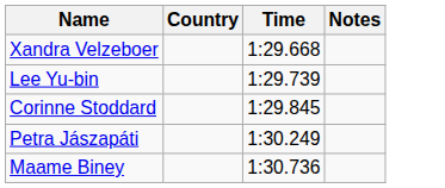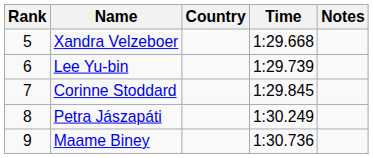+ column: Rank | 5 | 6 | 7 | 8 | 9
